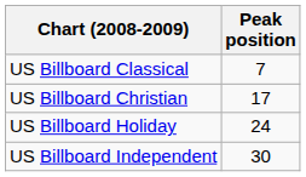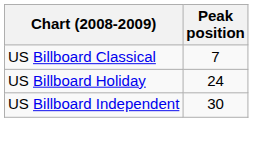- row: US Billboard Christian | 17
